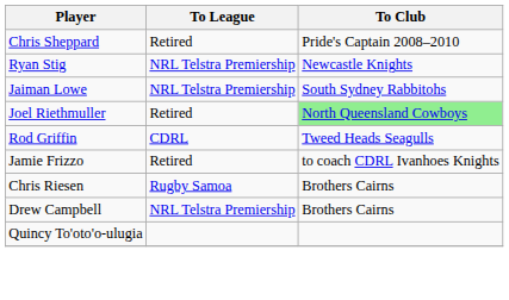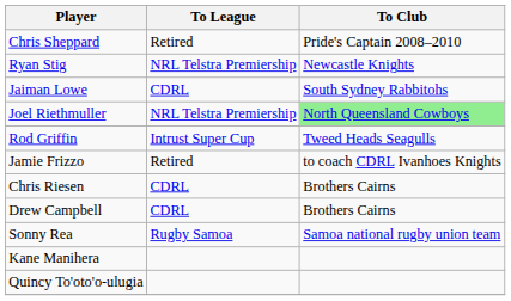Jaiman Lowe | To League: NRL Telstra Premiership -> CDRL
Joel Riethmuller | To League: Retired -> NRL Telstra Premiership
Rod Griffin | To League: CDRL -> Intrust Super Cup
Chris Riesen | To League: Rugby Samoa -> CDRL
Drew Campbell | To League: NRL Telstra Premiership -> CDRL
+ row: Sonny Rea | Rugby Samoa | Samoa national rugby union team
+ row: Kane Manihera
